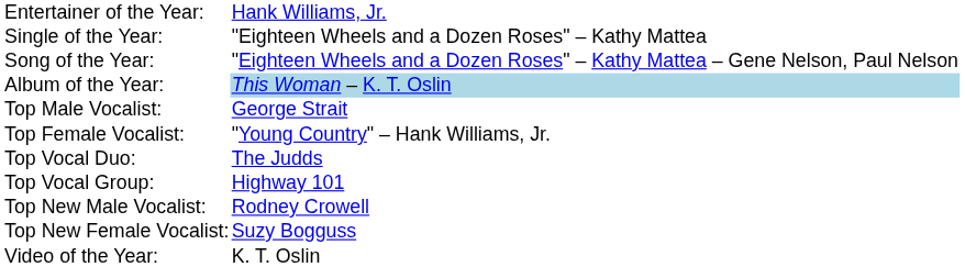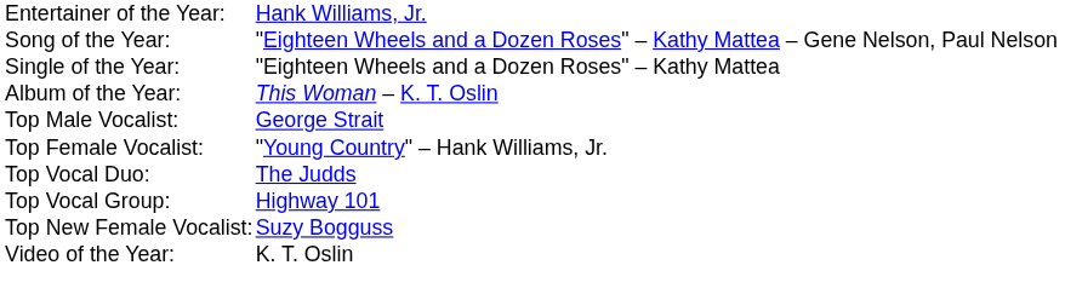rows swapped: Song of the Year: <-> Single of the Year:
Album of the Year: | column 2: lightblue background -> no background
- row: Top New Male Vocalist: | Rodney Crowell
